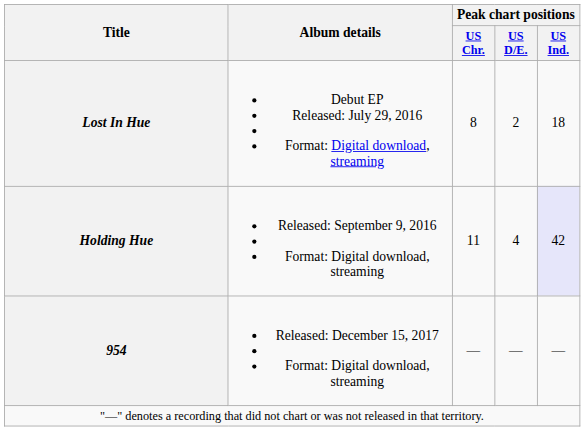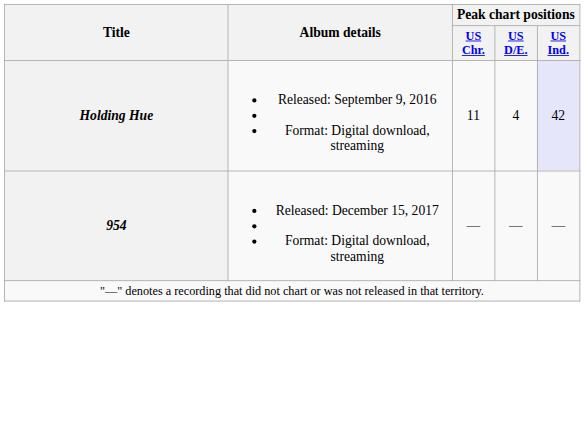- row: Lost In Hue | Debut EP Released: July 29, 2016 Format: Digital download, streaming | 8 | 2 | 18
